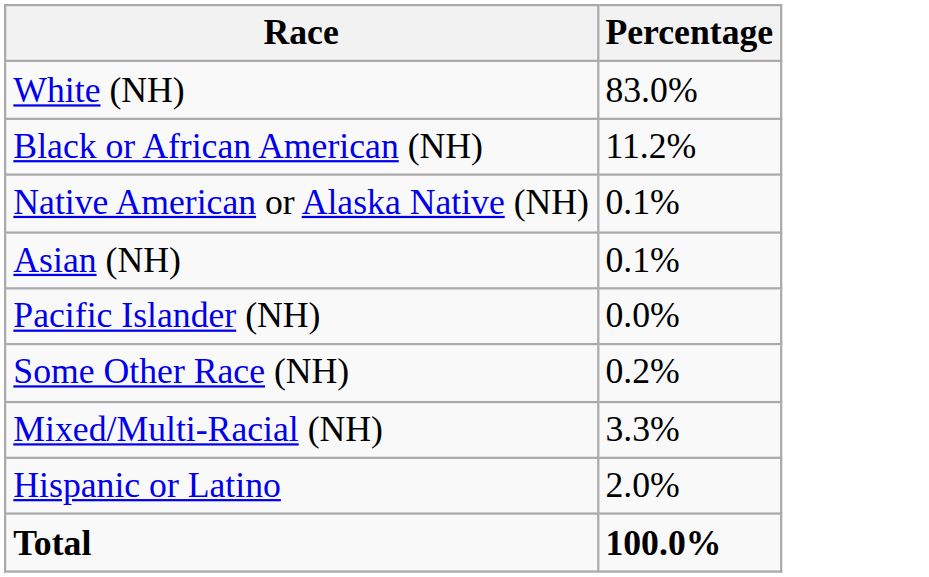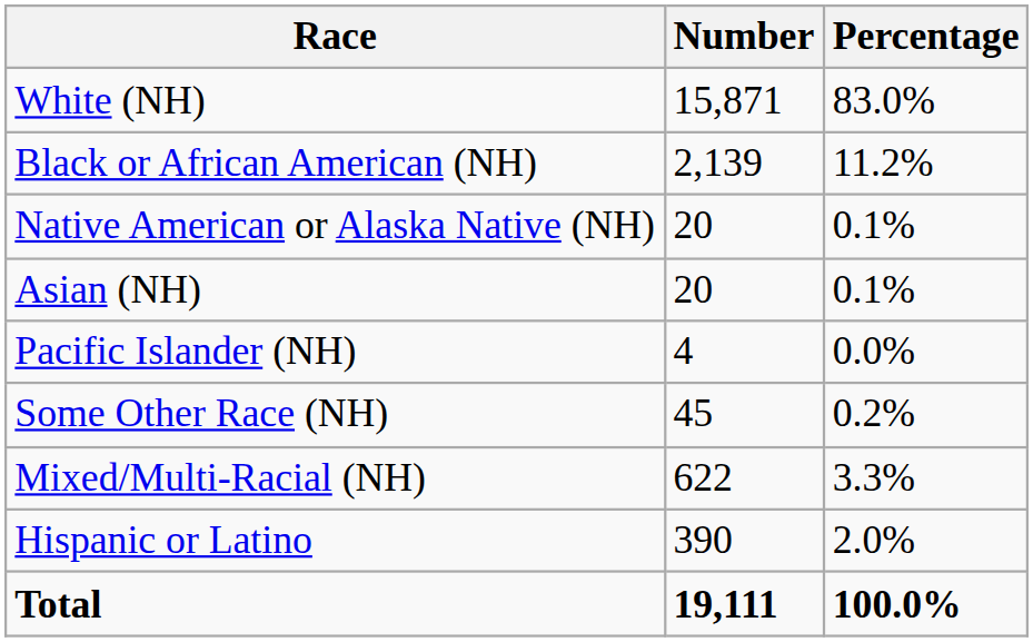+ column: Number | 15,871 | 2,139 | 20 | 20 | 4 | 45 | 622 | 390 | 19,111
